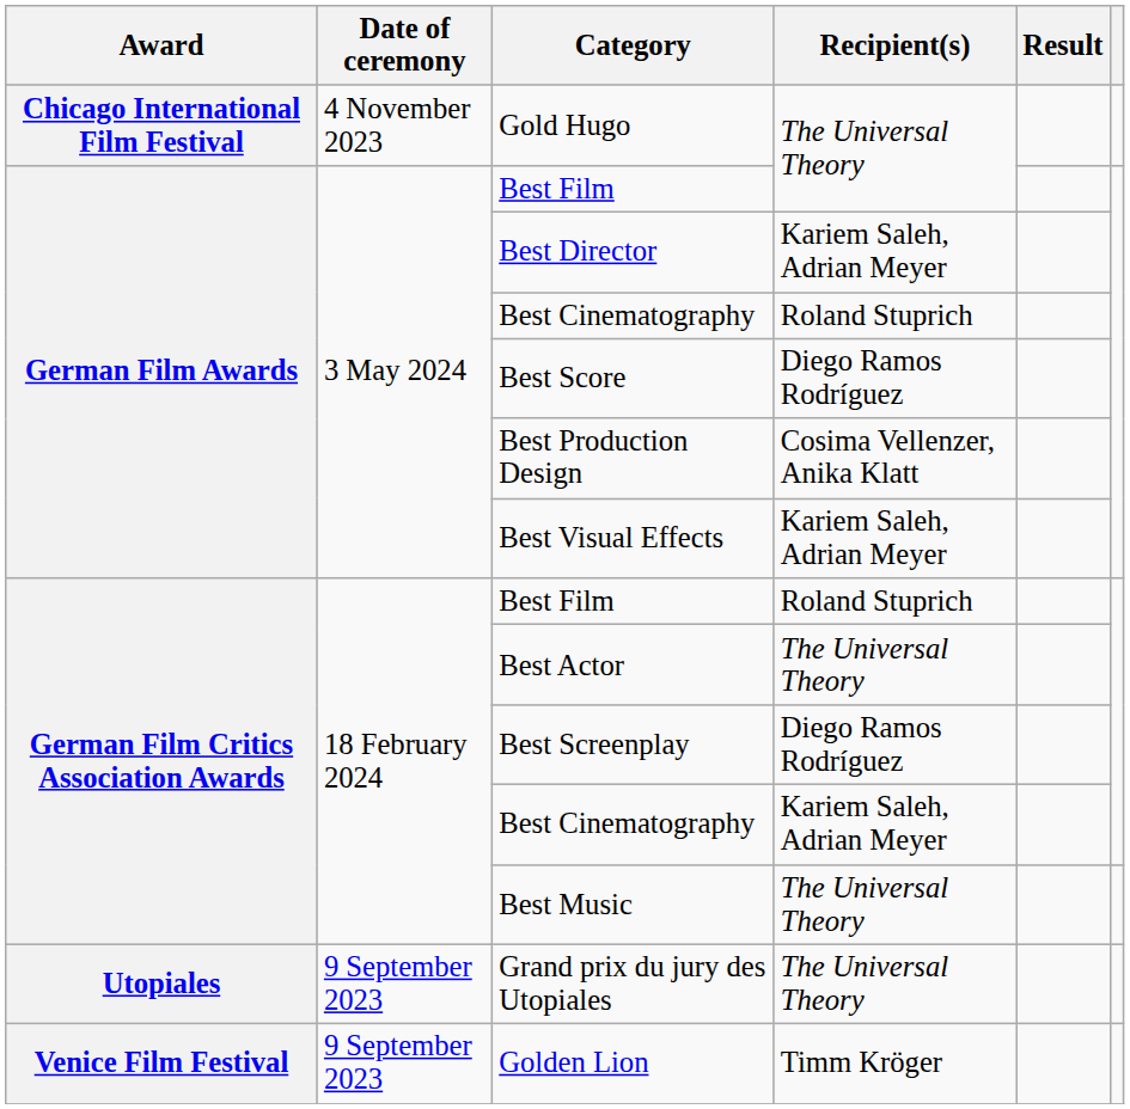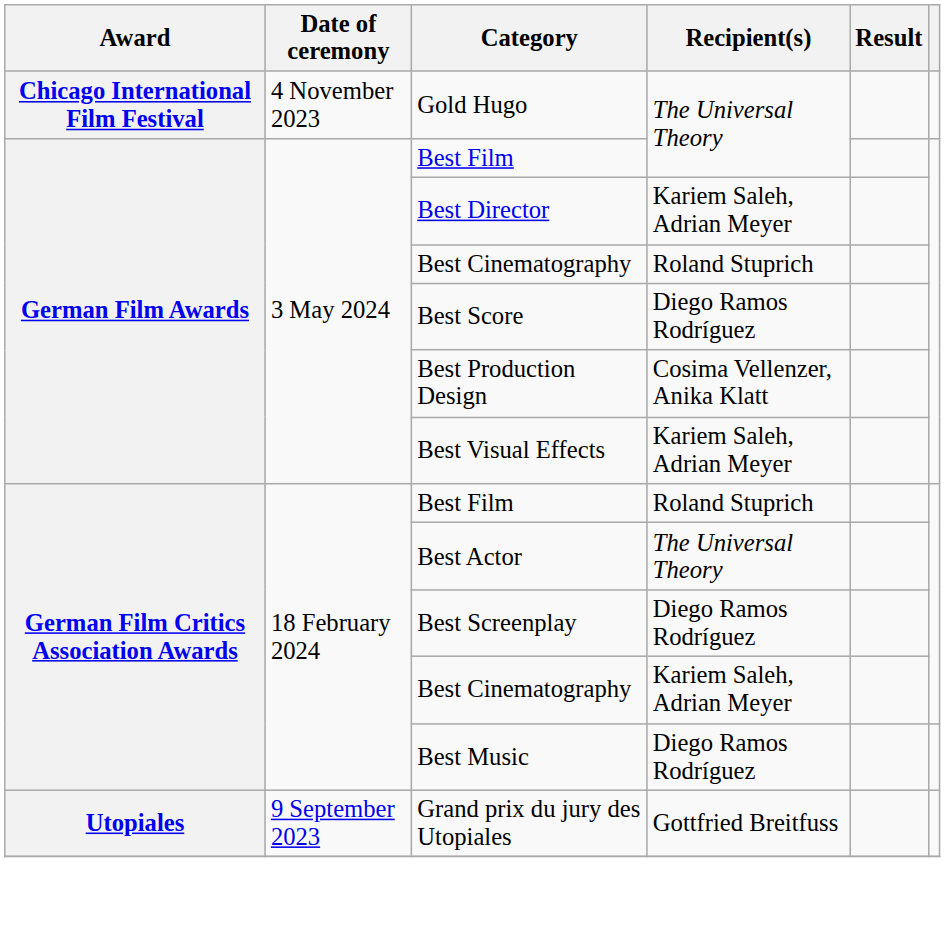Best Music | Recipient(s): The Universal Theory -> Diego Ramos Rodríguez
Grand prix du jury des Utopiales | Recipient(s): The Universal Theory -> Gottfried Breitfuss
- row: Venice Film Festival | 9 September 2023 | Golden Lion | Timm Kröger
